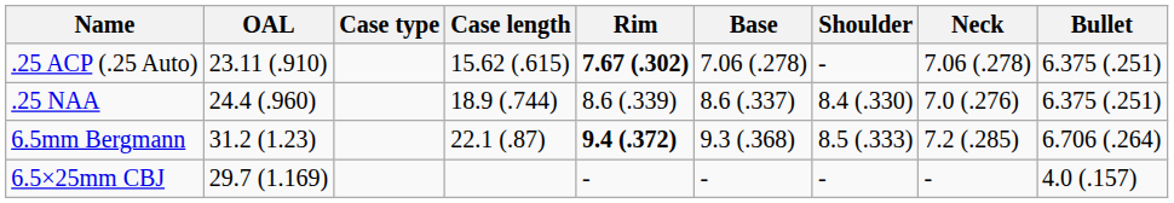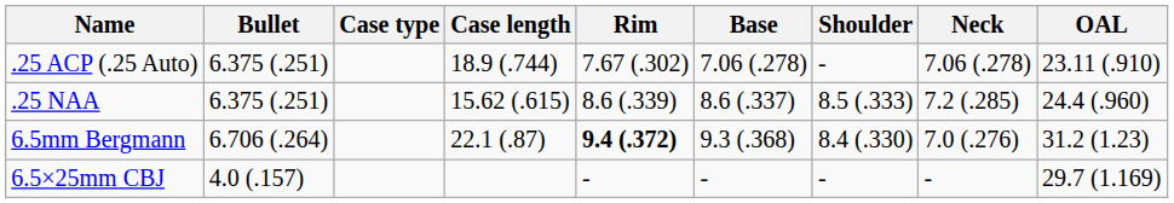columns swapped: Bullet <-> OAL
.25 ACP (.25 Auto) | Case length: 15.62 (.615) -> 18.9 (.744)
.25 ACP (.25 Auto) | Rim: bold -> normal
.25 NAA | Case length: 18.9 (.744) -> 15.62 (.615)
.25 NAA | Shoulder: 8.4 (.330) -> 8.5 (.333)
.25 NAA | Neck: 7.0 (.276) -> 7.2 (.285)
6.5mm Bergmann | Shoulder: 8.5 (.333) -> 8.4 (.330)
6.5mm Bergmann | Neck: 7.2 (.285) -> 7.0 (.276)
